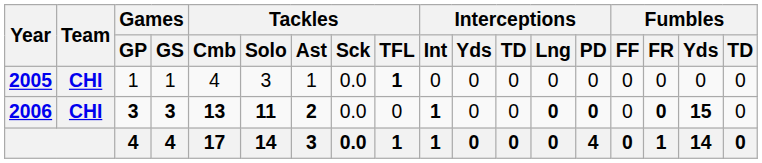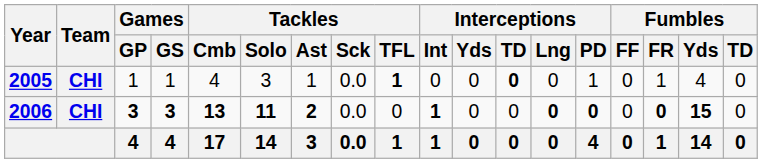2005 | Interceptions / TD: normal -> bold
2005 | Interceptions / PD: 0 -> 1
2005 | Fumbles / FR: 0 -> 1
2005 | Fumbles / Yds: 0 -> 4
